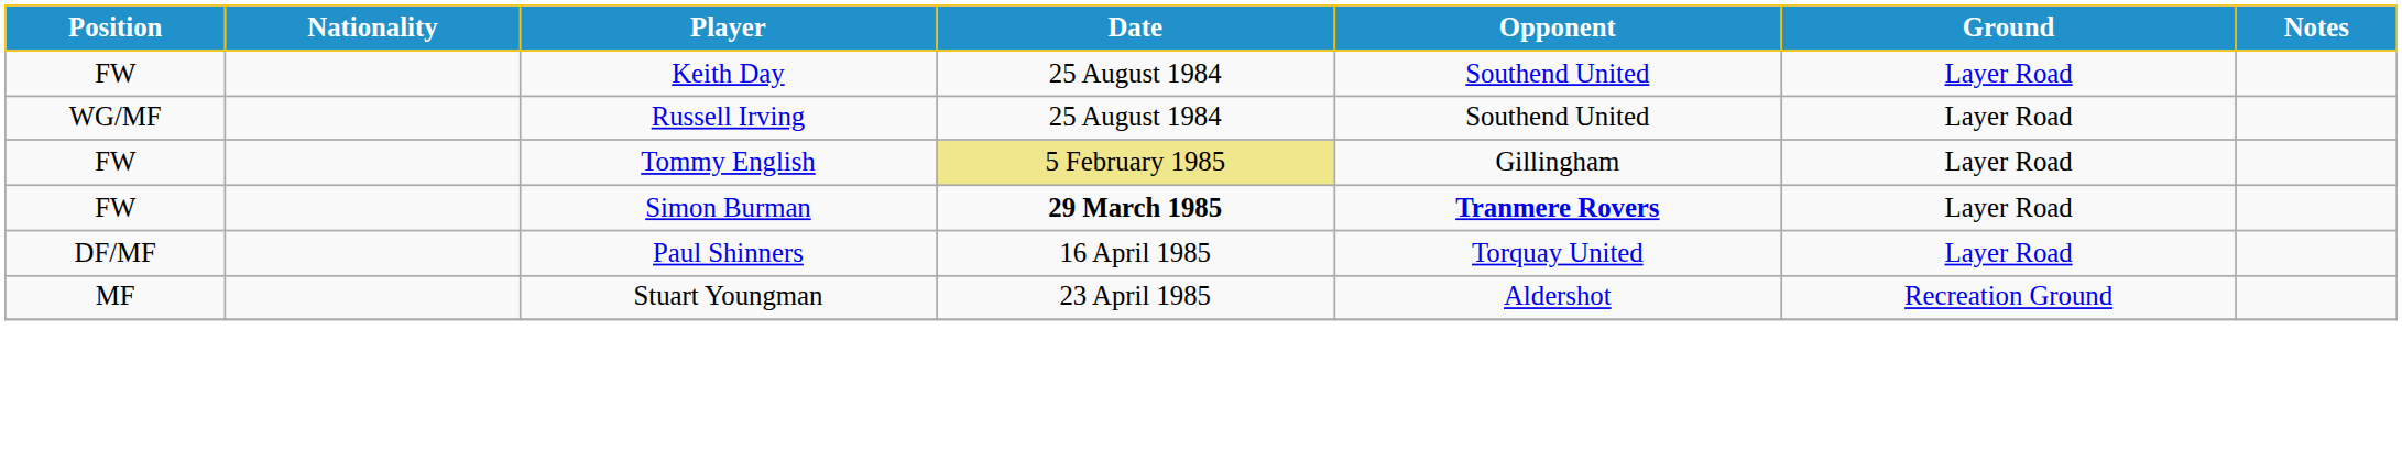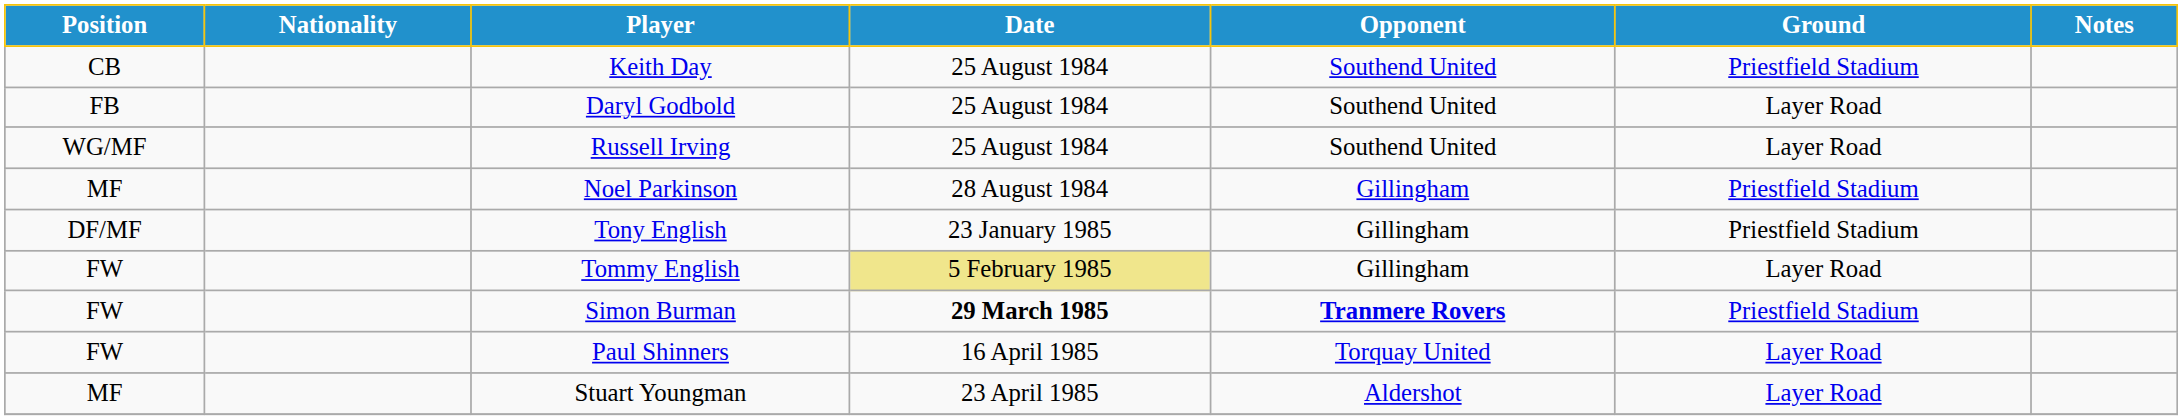Keith Day | Position: FW -> CB
Keith Day | Ground: Layer Road -> Priestfield Stadium
+ row: FB | Daryl Godbold | 25 August 1984 | Southend United | Layer Road
+ row: MF | Noel Parkinson | 28 August 1984 | Gillingham | Priestfield Stadium
+ row: DF/MF | Tony English | 23 January 1985 | Gillingham | Priestfield Stadium
Simon Burman | Ground: Layer Road -> Priestfield Stadium
Paul Shinners | Position: DF/MF -> FW
Stuart Youngman | Ground: Recreation Ground -> Layer Road
